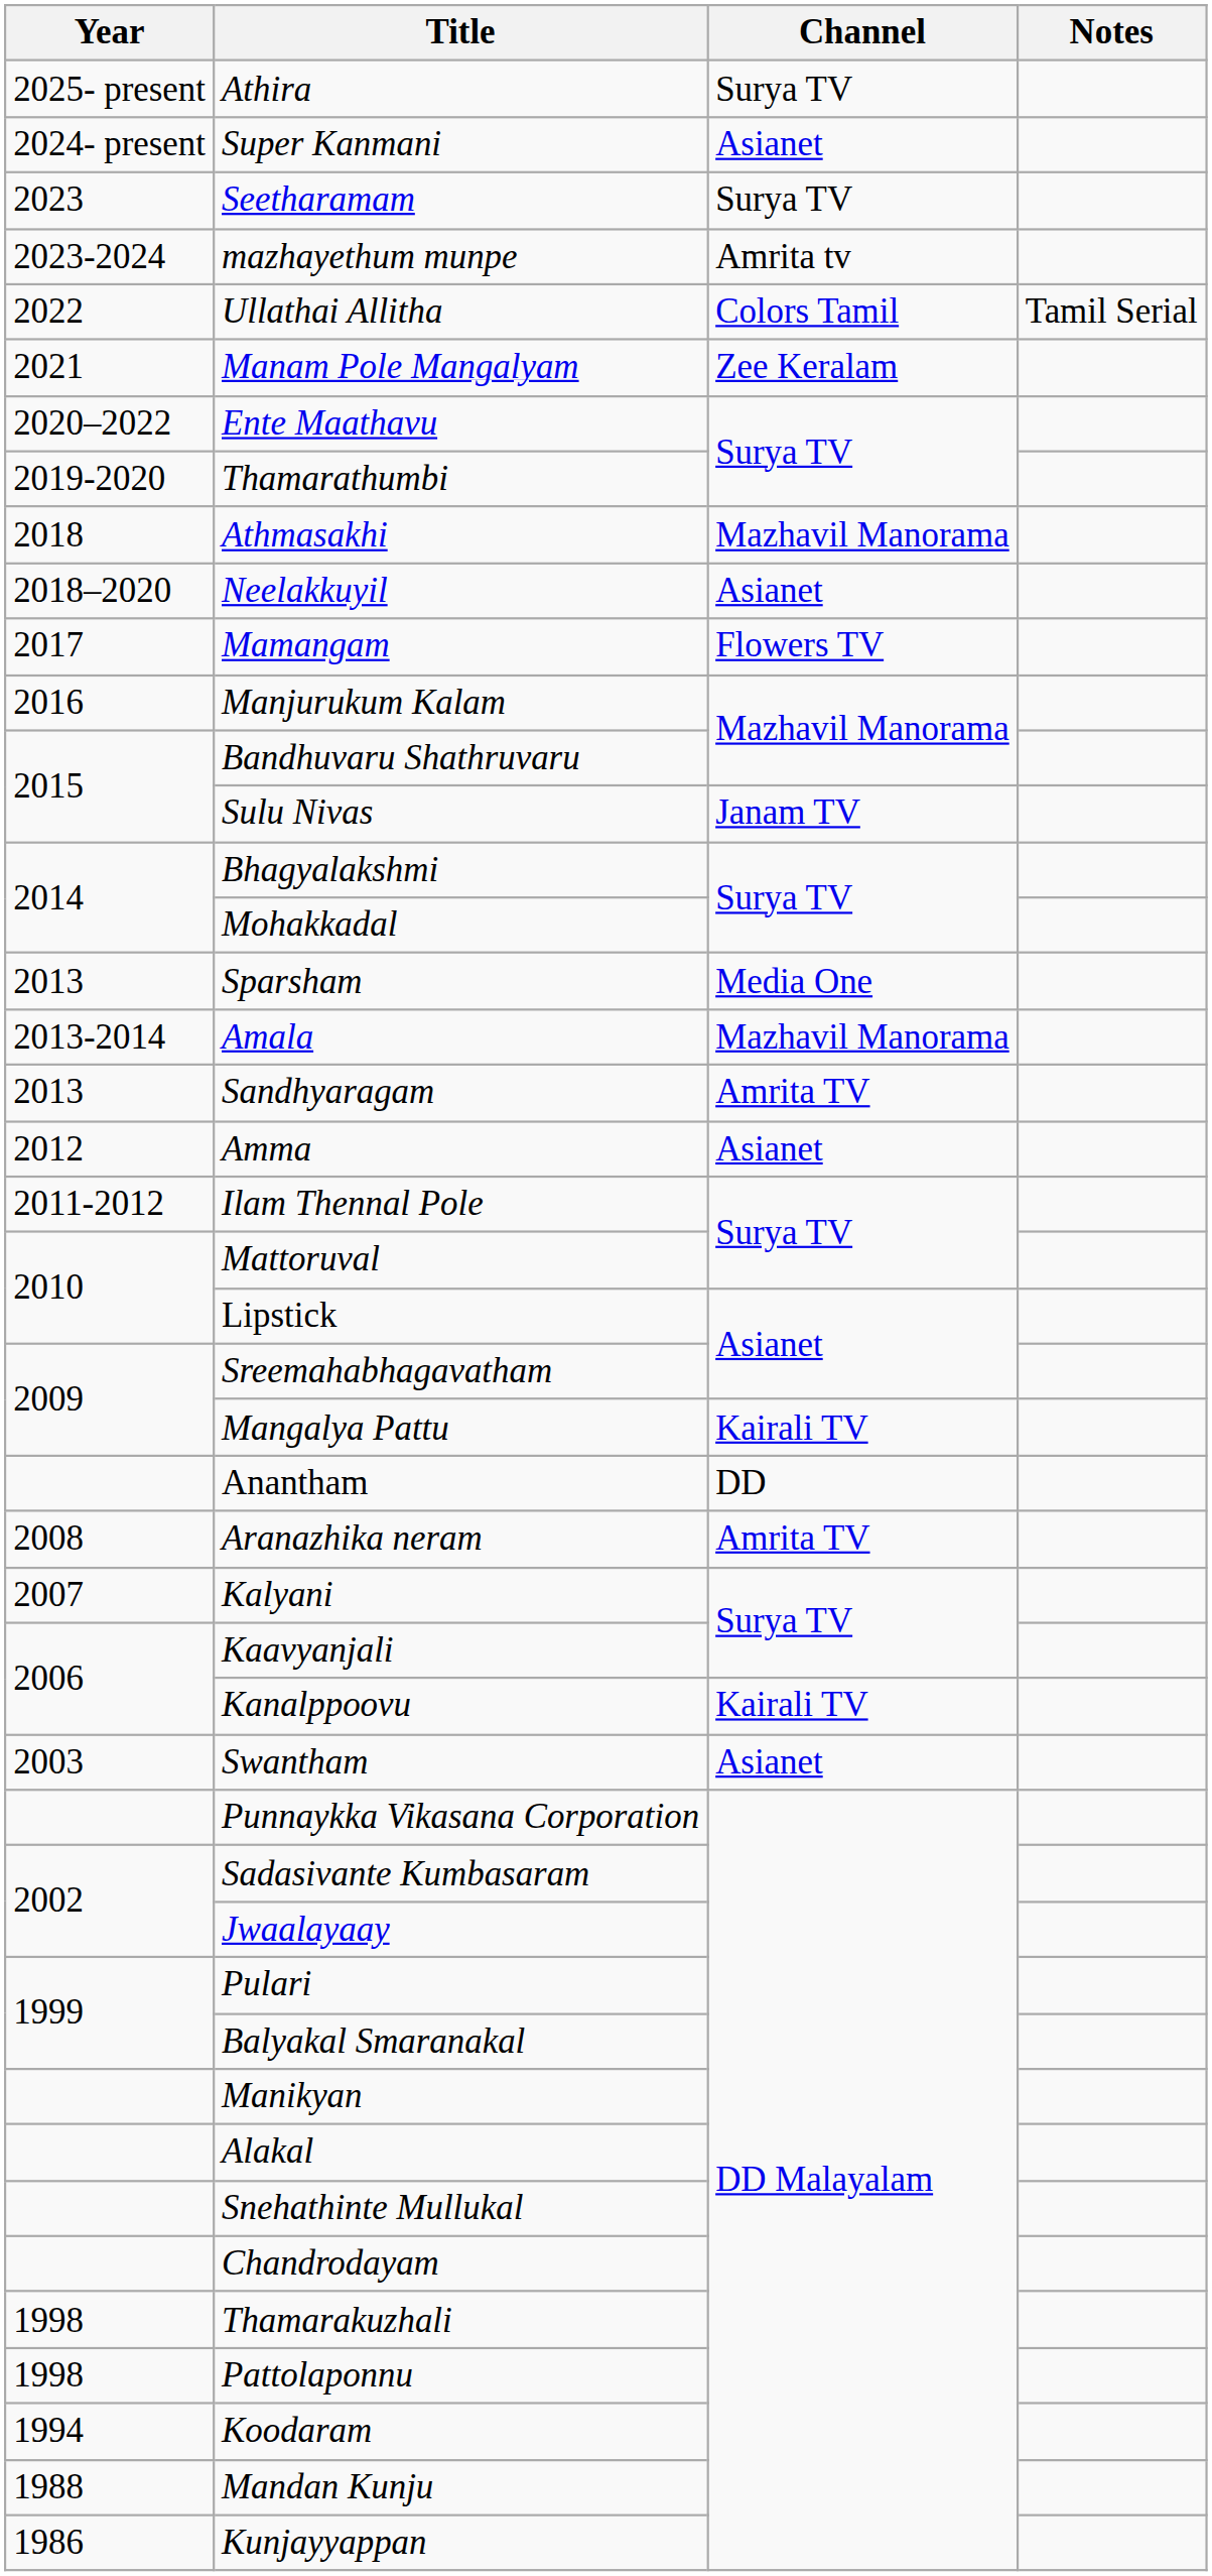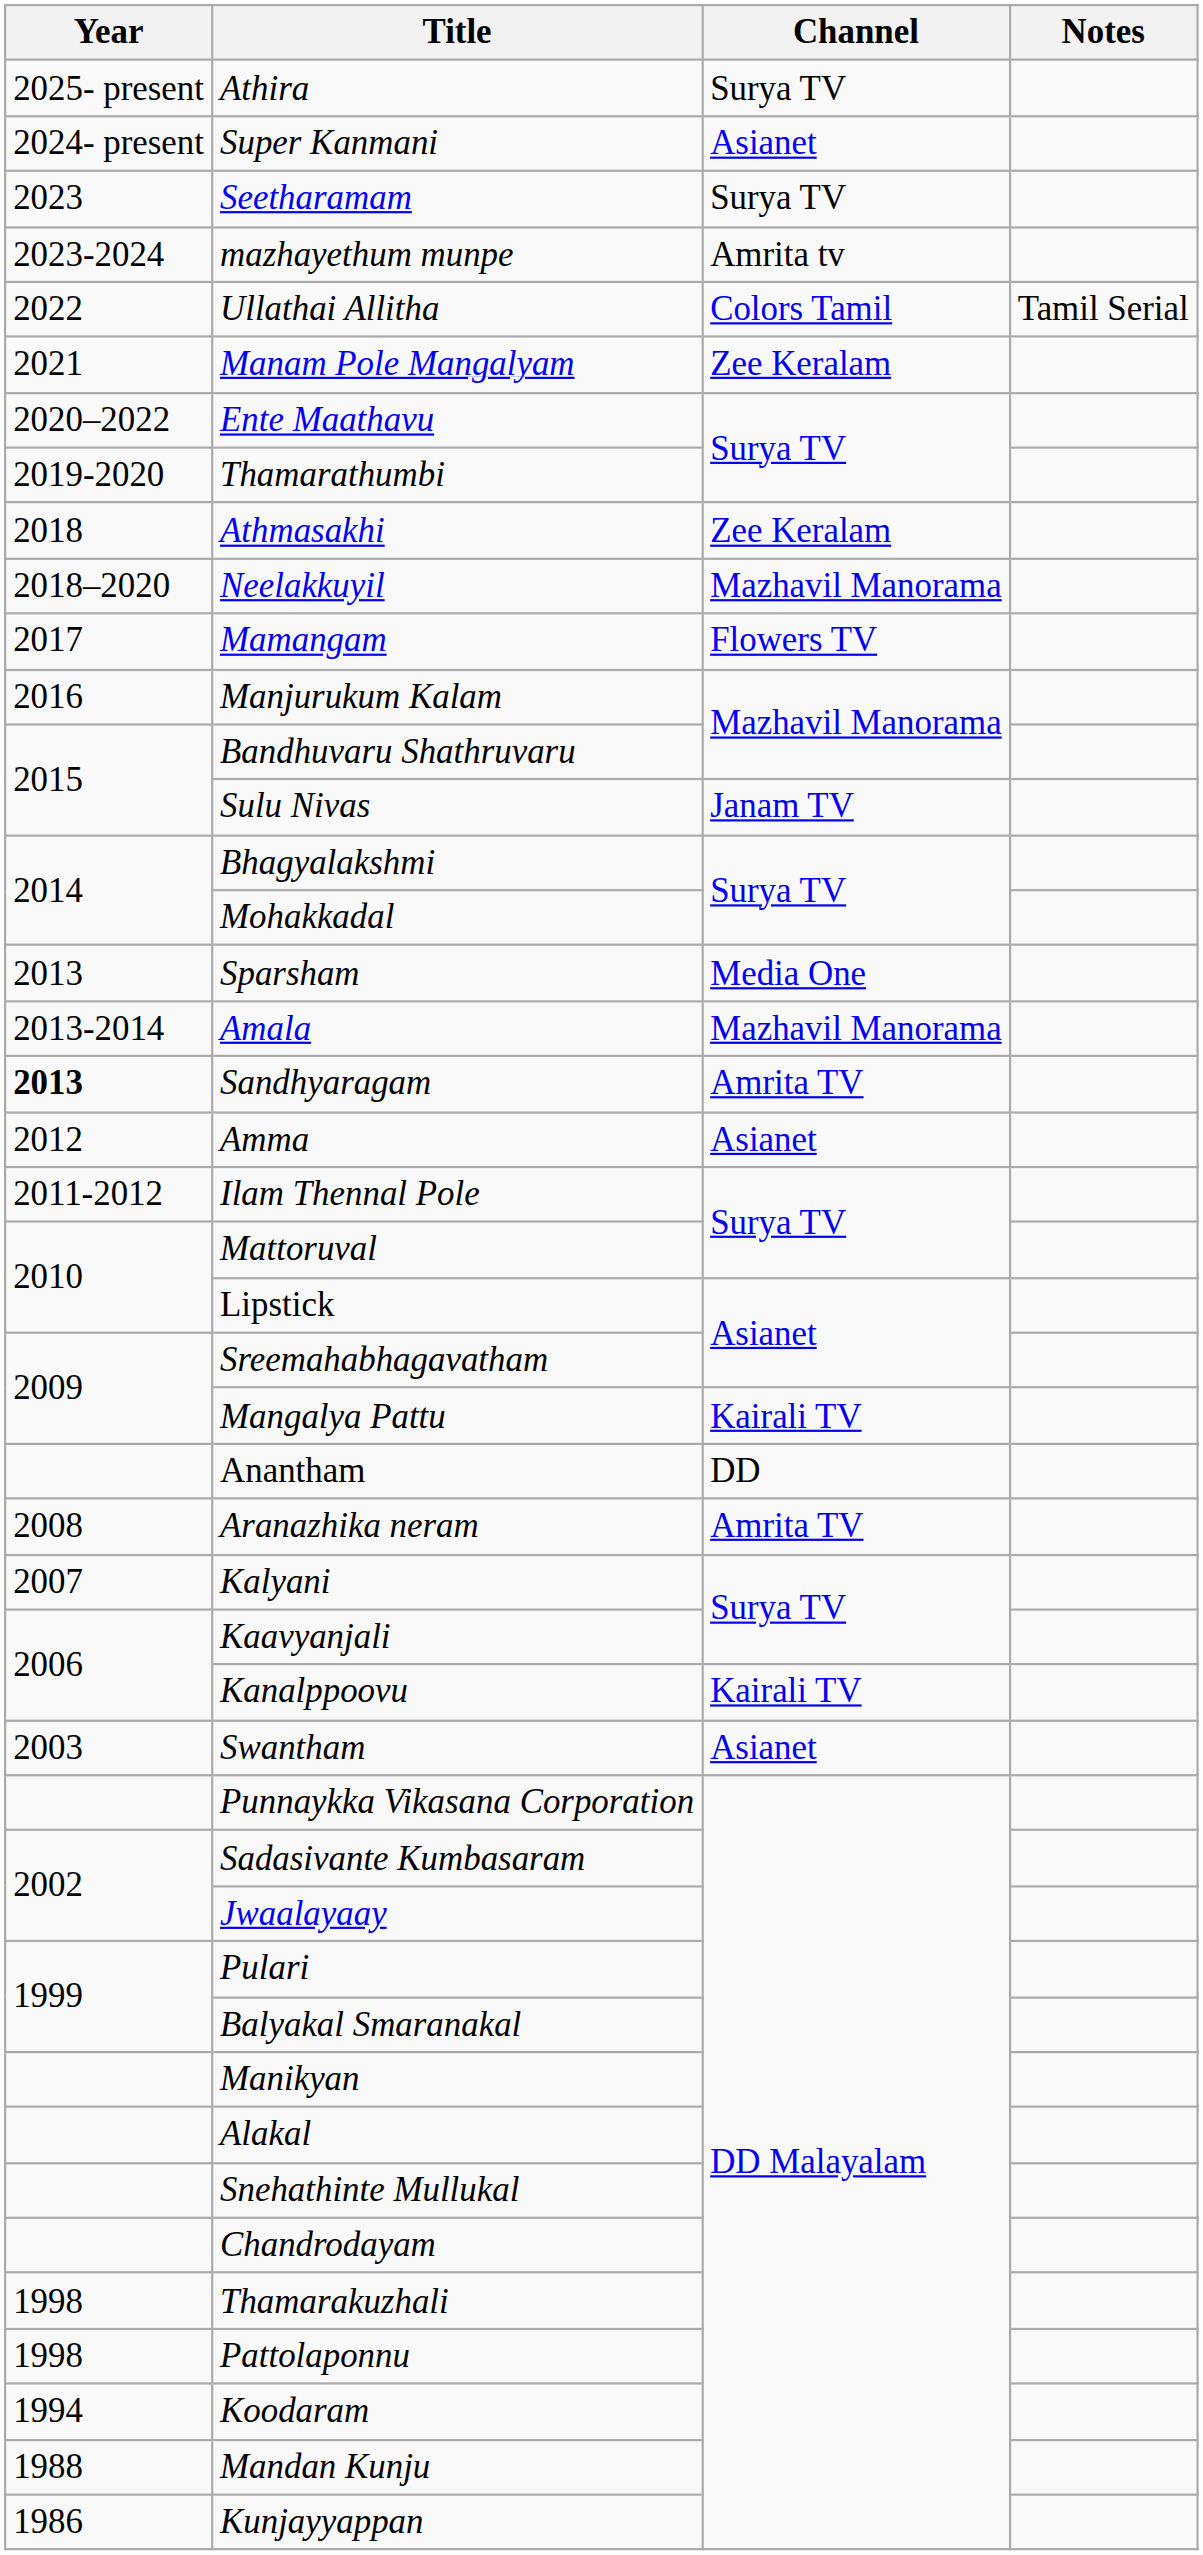Athmasakhi | Channel: Mazhavil Manorama -> Zee Keralam
Neelakkuyil | Channel: Asianet -> Mazhavil Manorama
Sandhyaragam | Year: normal -> bold
